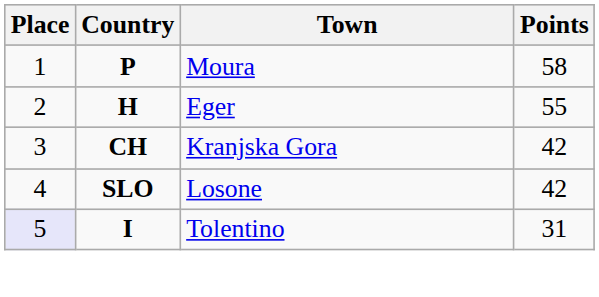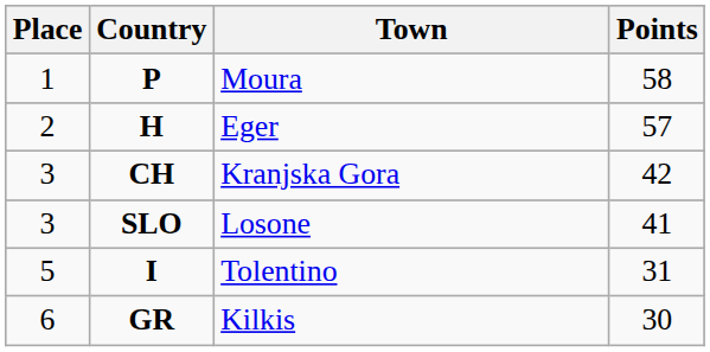H | Points: 55 -> 57
SLO | Place: 4 -> 3
SLO | Points: 42 -> 41
I | Place: lavender background -> no background
+ row: 6 | GR | Kilkis | 30
